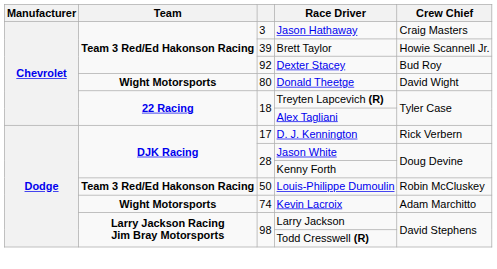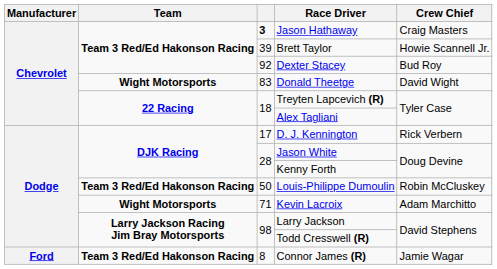Jason Hathaway | column 3: normal -> bold
Donald Theetge | column 3: 80 -> 83
Kevin Lacroix | column 3: 74 -> 71
+ row: Ford | Team 3 Red/Ed Hakonson Racing | 8 | Connor James (R) | Jamie Wagar
